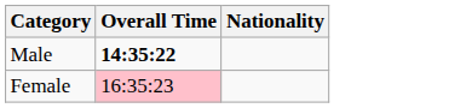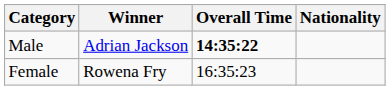+ column: Winner | Adrian Jackson | Rowena Fry
Female | Overall Time: pink background -> no background
